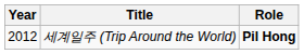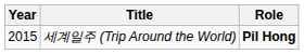세계일주 (Trip Around the World) | Year: 2012 -> 2015
